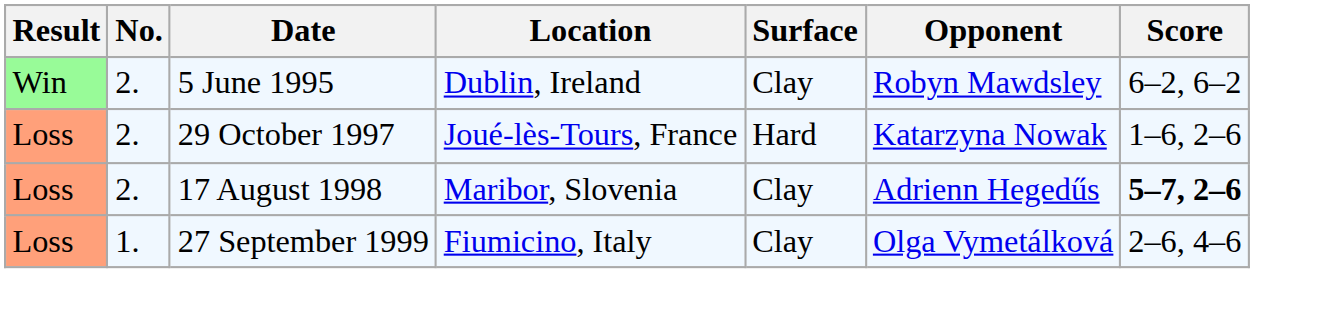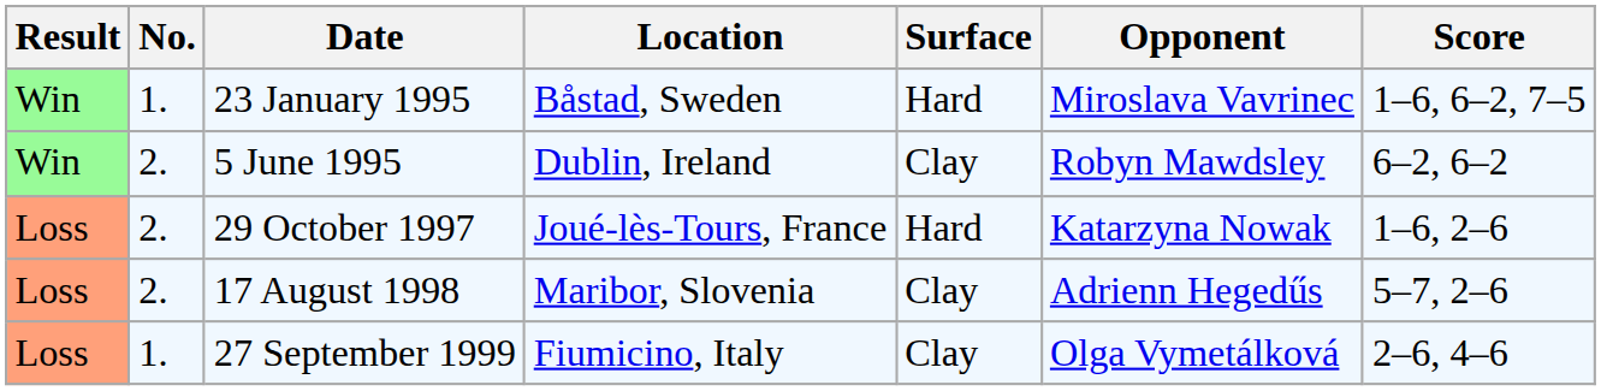+ row: Win | 1. | 23 January 1995 | Båstad, Sweden | Hard | Miroslava Vavrinec | 1–6, 6–2, 7–5
17 August 1998 | Score: bold -> normal
